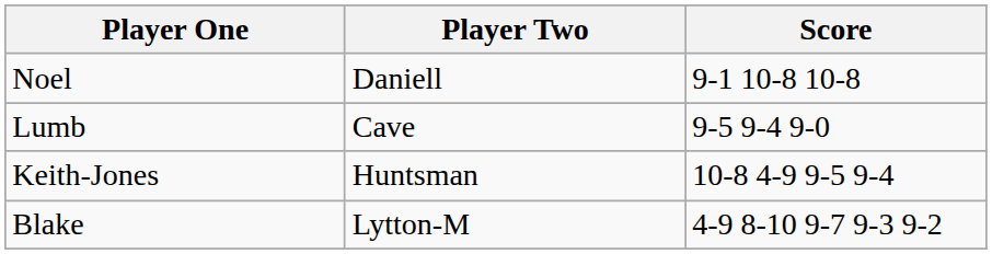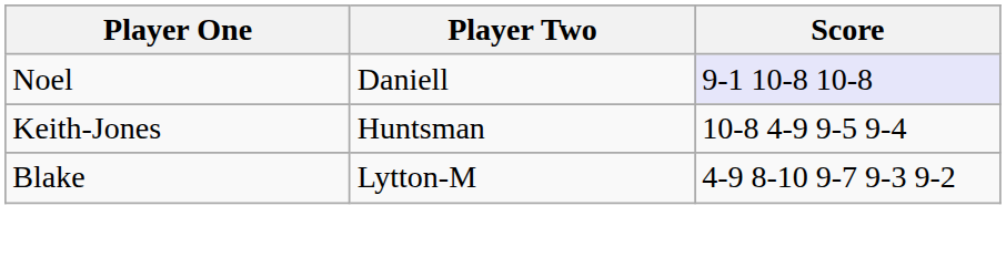Noel | Score: no background -> lavender background
- row: Lumb | Cave | 9-5 9-4 9-0
